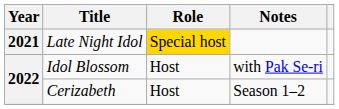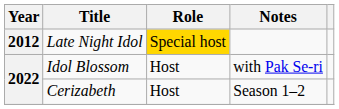Late Night Idol | Year: 2021 -> 2012
